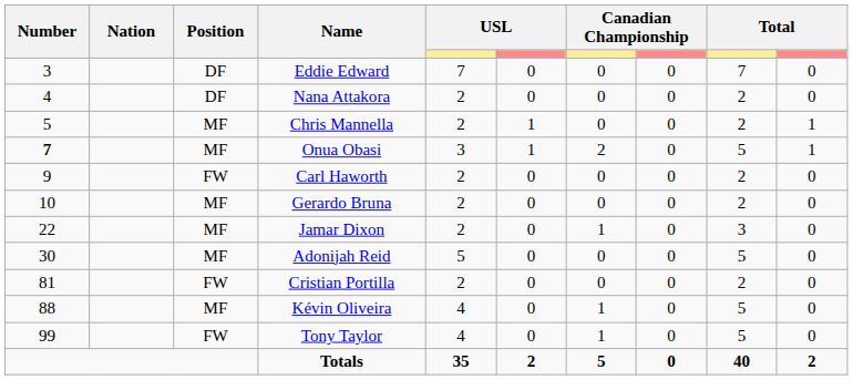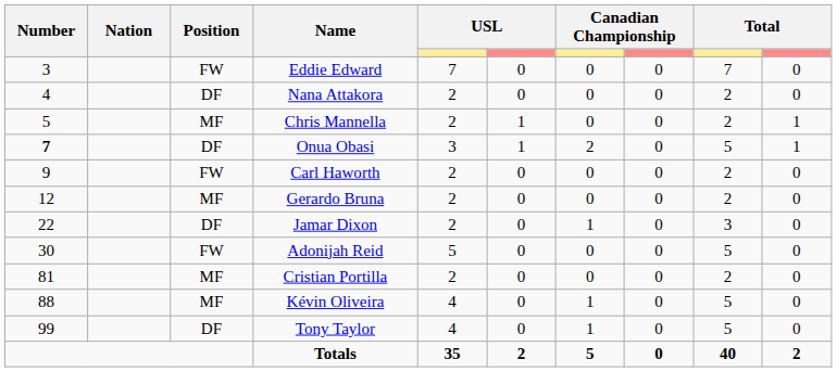Eddie Edward | Position: DF -> FW
Onua Obasi | Position: MF -> DF
Gerardo Bruna | Number: 10 -> 12
Jamar Dixon | Position: MF -> DF
Adonijah Reid | Position: MF -> FW
Cristian Portilla | Position: FW -> MF
Tony Taylor | Position: FW -> DF
